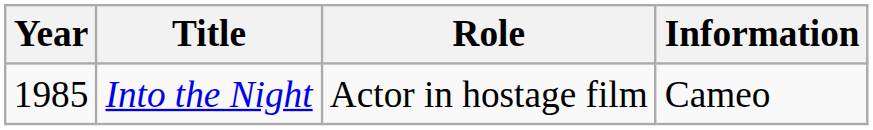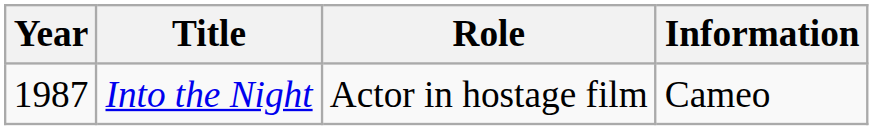Into the Night | Year: 1985 -> 1987
